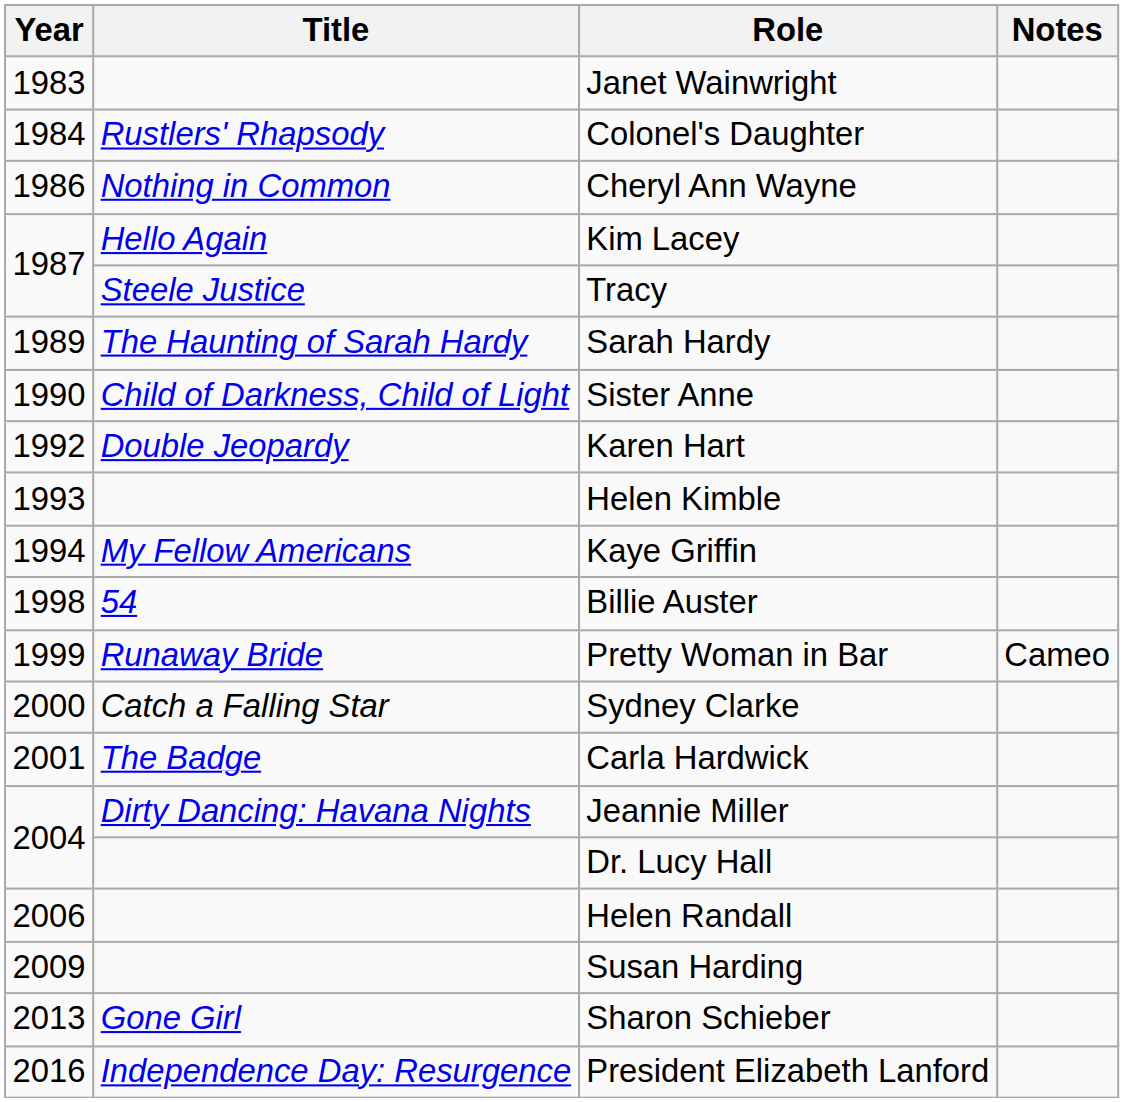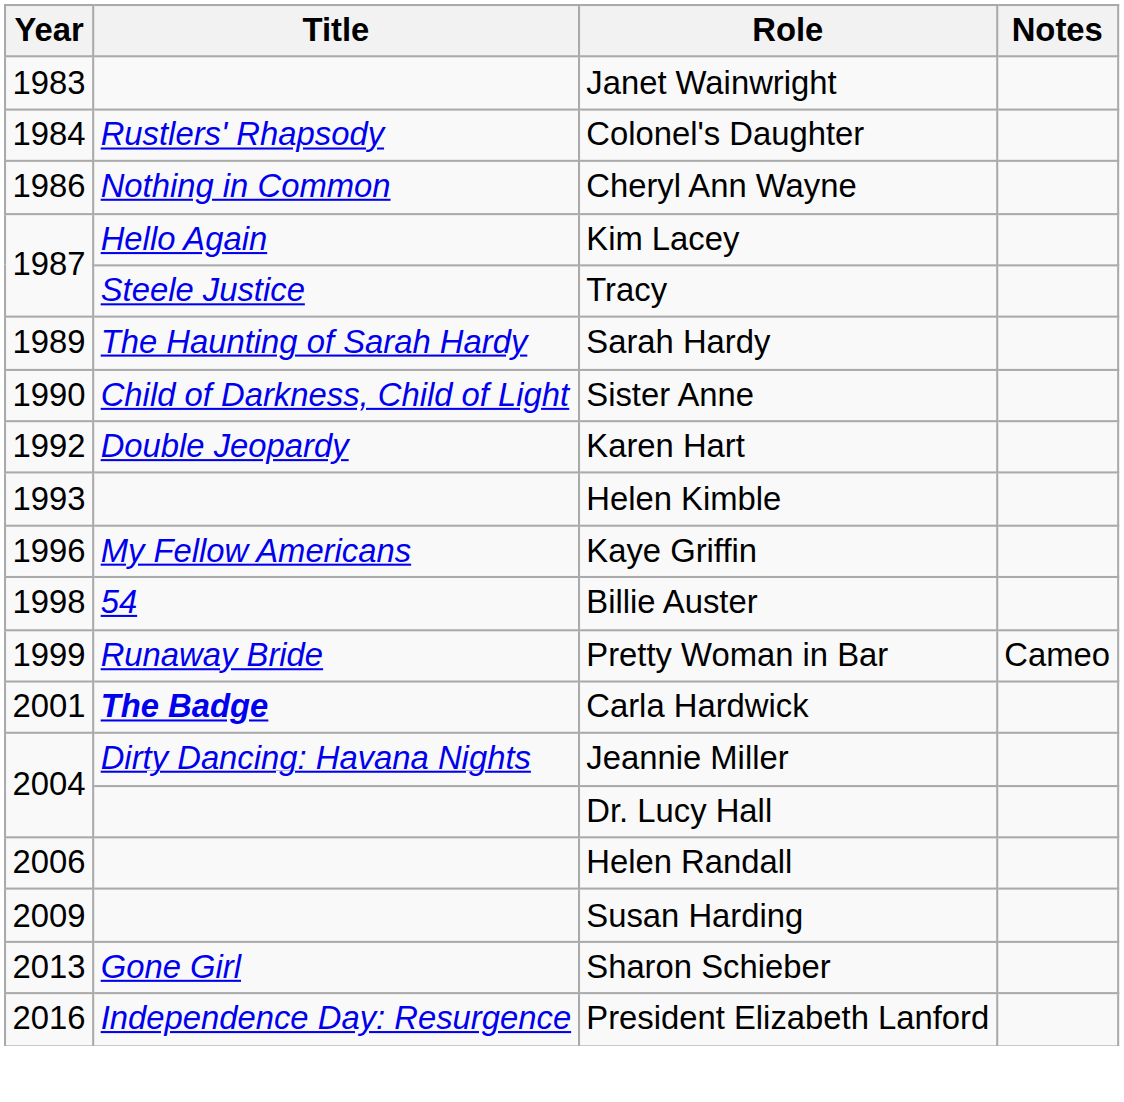Kaye Griffin | Year: 1994 -> 1996
- row: 2000 | Catch a Falling Star | Sydney Clarke
Carla Hardwick | Title: normal -> bold
